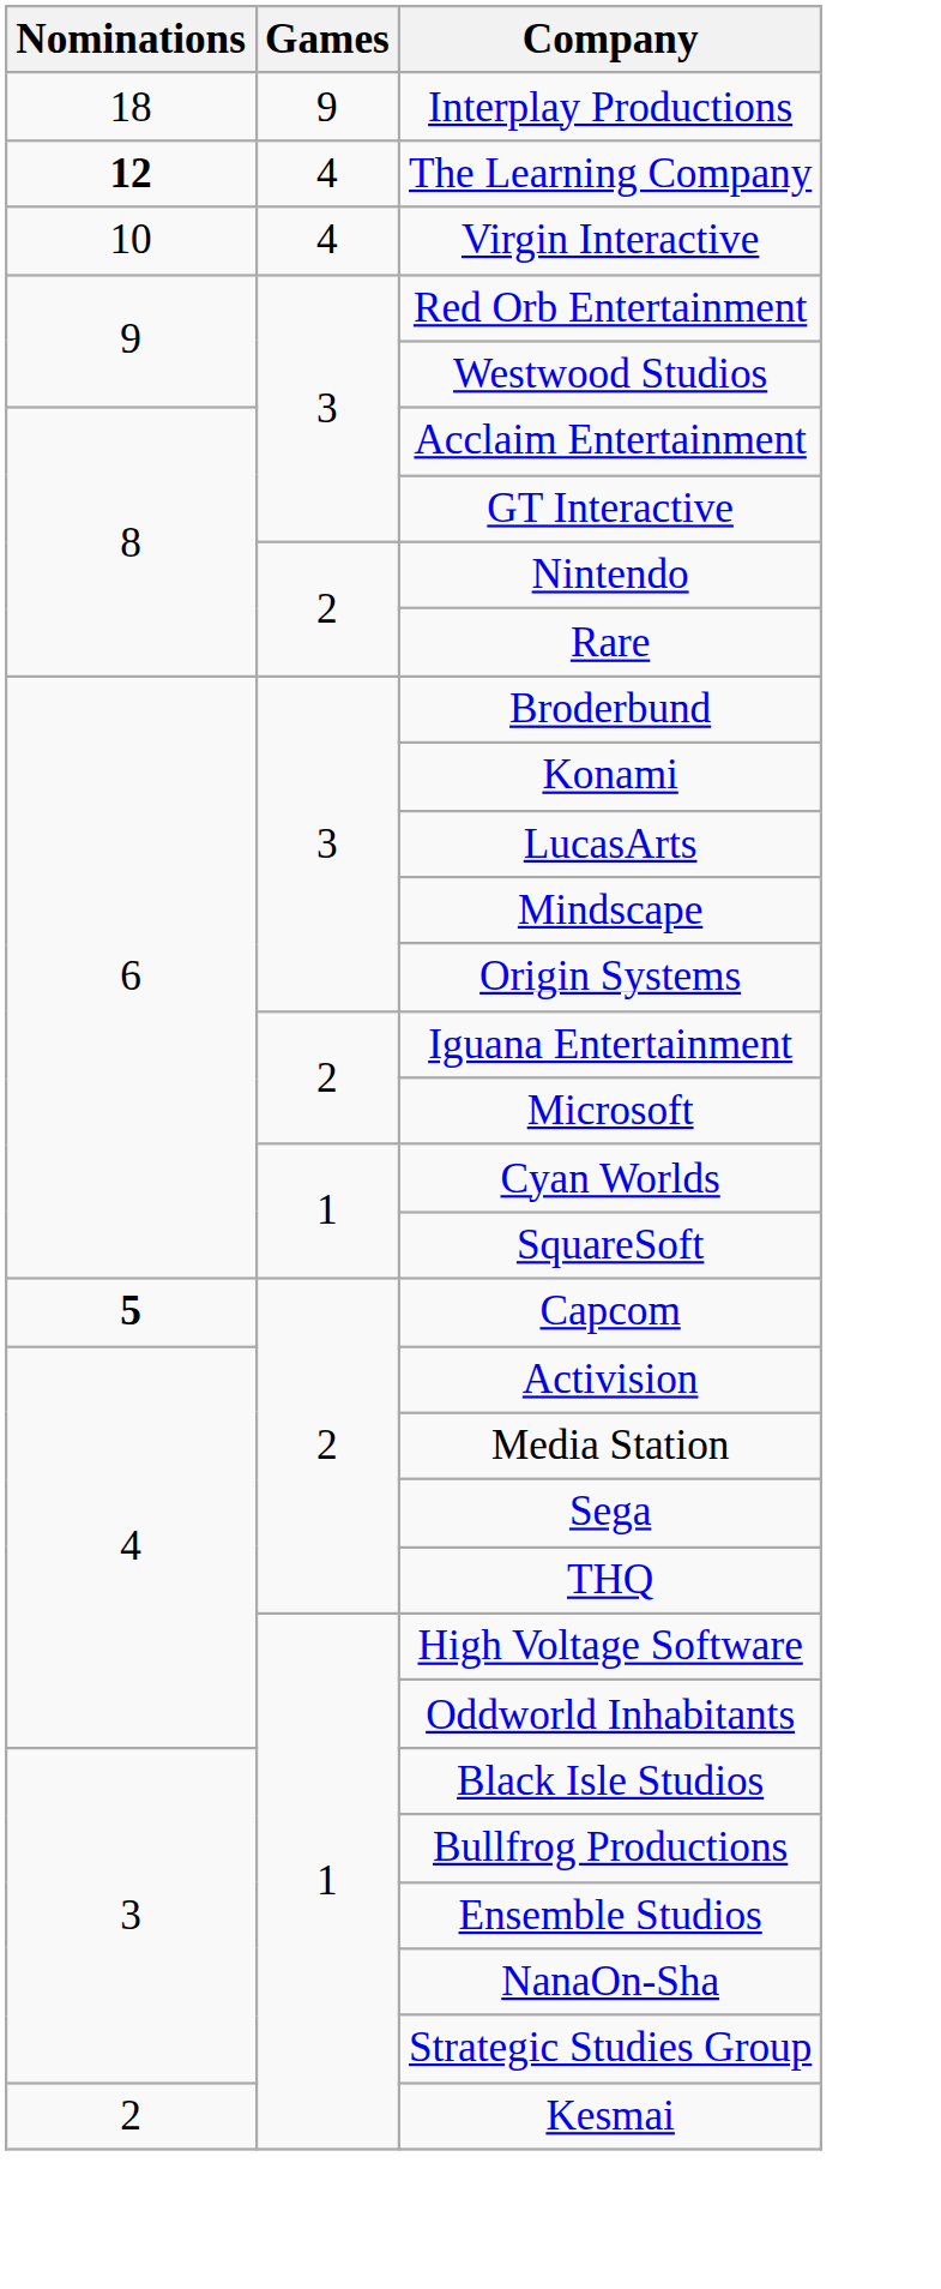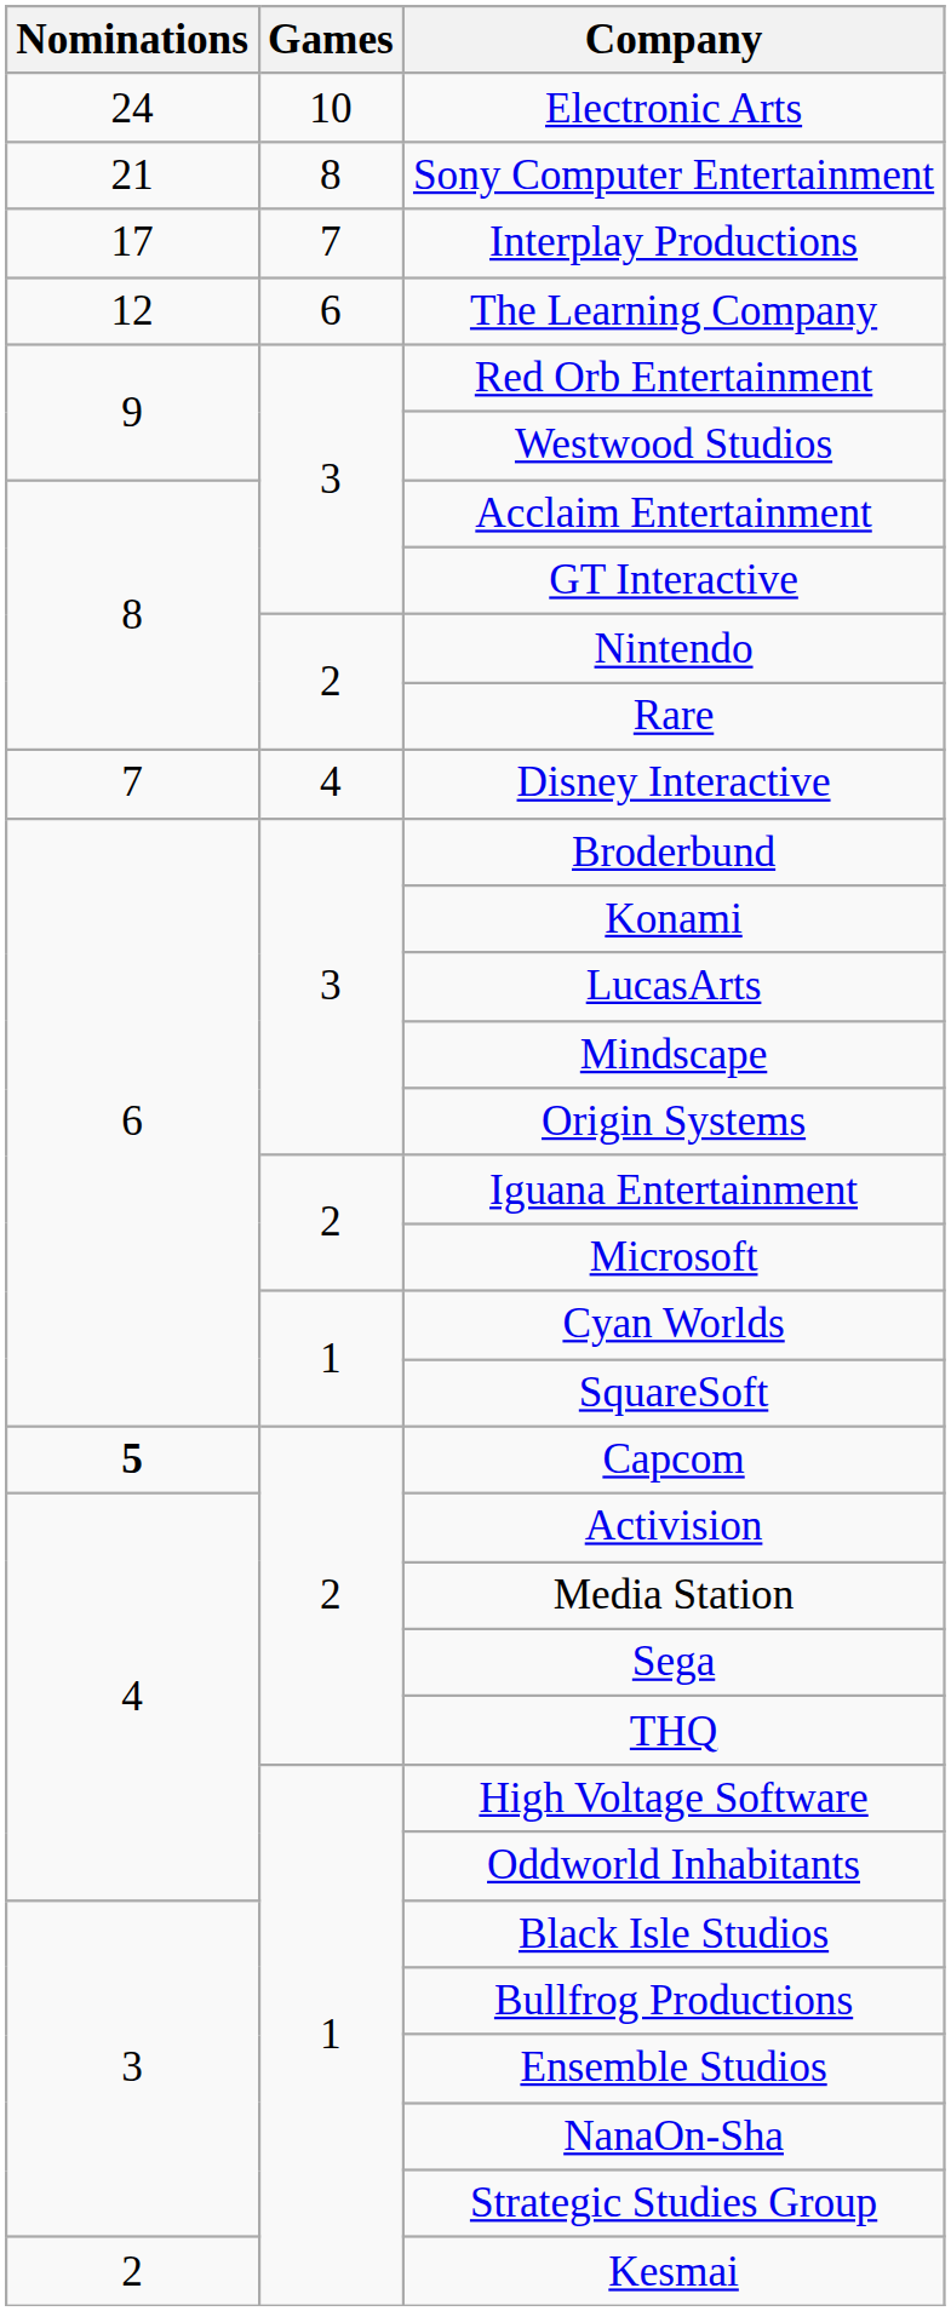+ row: 24 | 10 | Electronic Arts
+ row: 21 | 8 | Sony Computer Entertainment
Interplay Productions | Nominations: 18 -> 17
Interplay Productions | Games: 9 -> 7
The Learning Company | Nominations: bold -> normal
The Learning Company | Games: 4 -> 6
- row: 10 | 4 | Virgin Interactive
+ row: 7 | 4 | Disney Interactive
